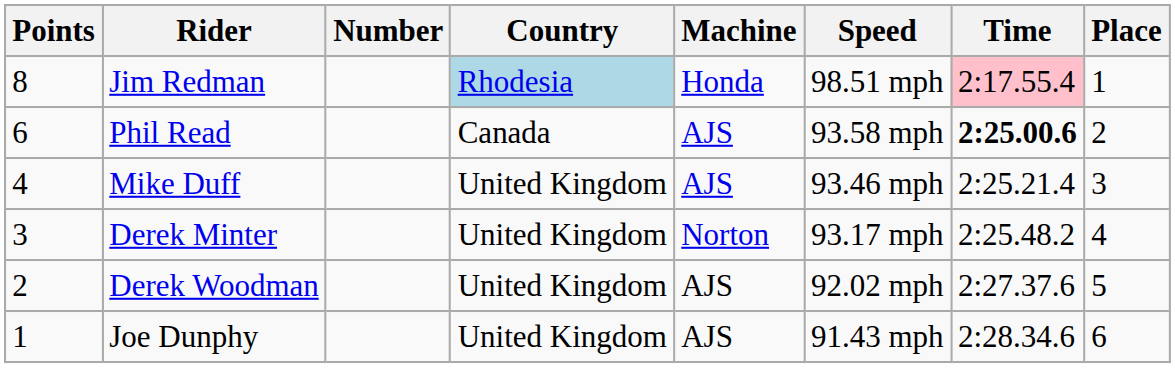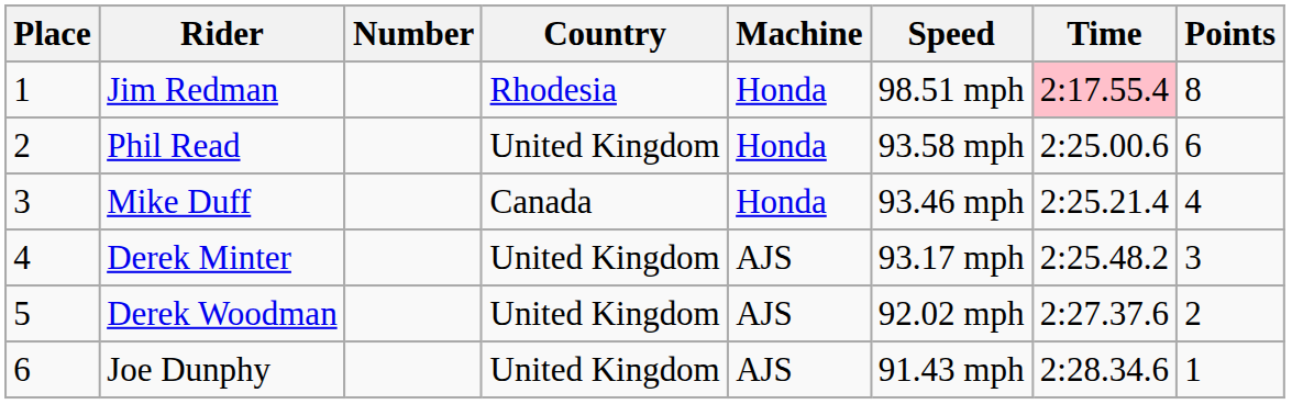columns swapped: Place <-> Points
Jim Redman | Country: lightblue background -> no background
Phil Read | Country: Canada -> United Kingdom
Phil Read | Machine: AJS -> Honda
Phil Read | Time: bold -> normal
Mike Duff | Country: United Kingdom -> Canada
Mike Duff | Machine: AJS -> Honda
Derek Minter | Machine: Norton -> AJS
